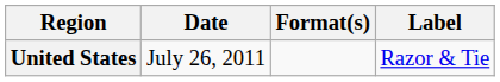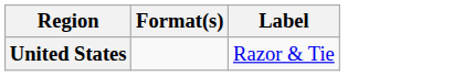- column: Date | July 26, 2011
